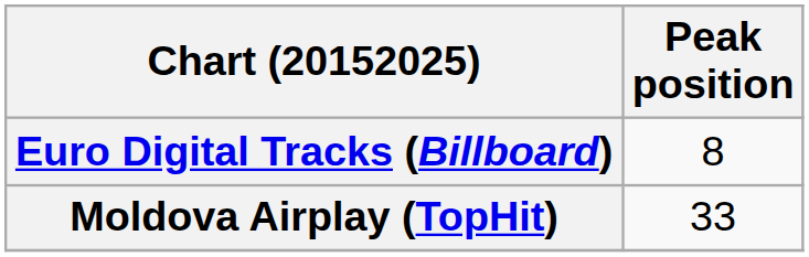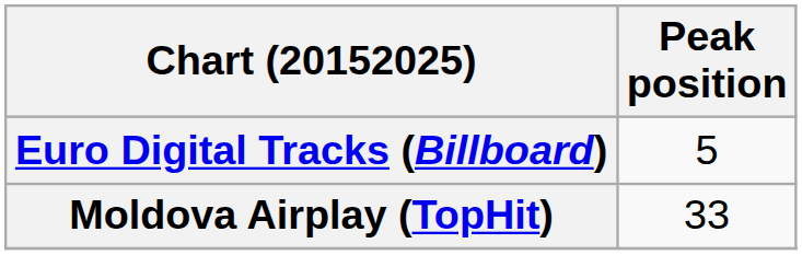Euro Digital Tracks (Billboard) | Peak position: 8 -> 5
